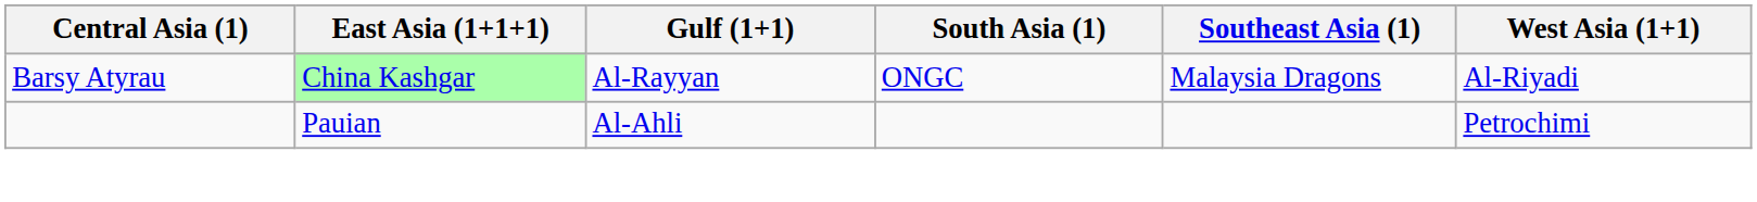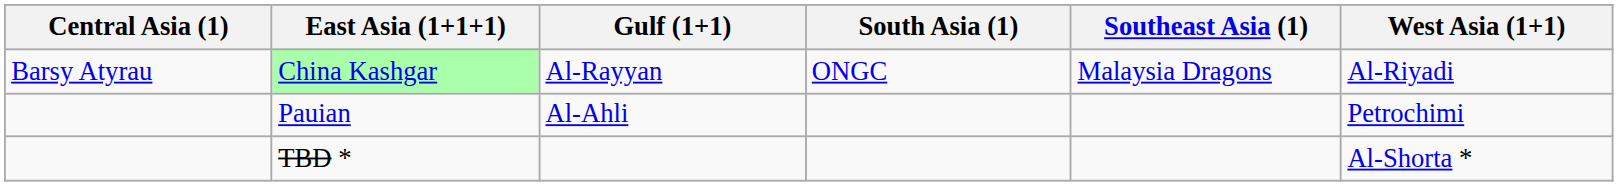+ row: TBD * | Al-Shorta *
